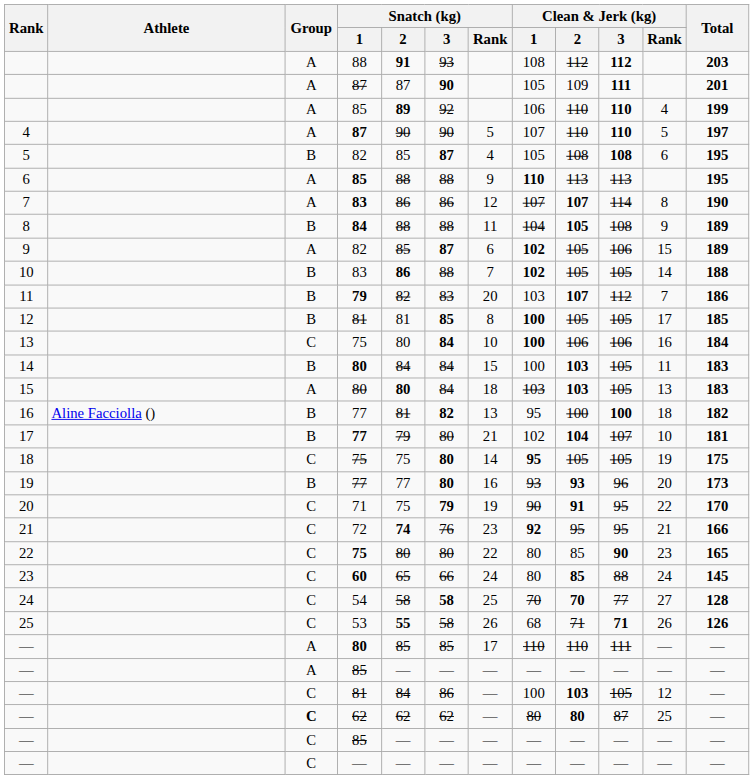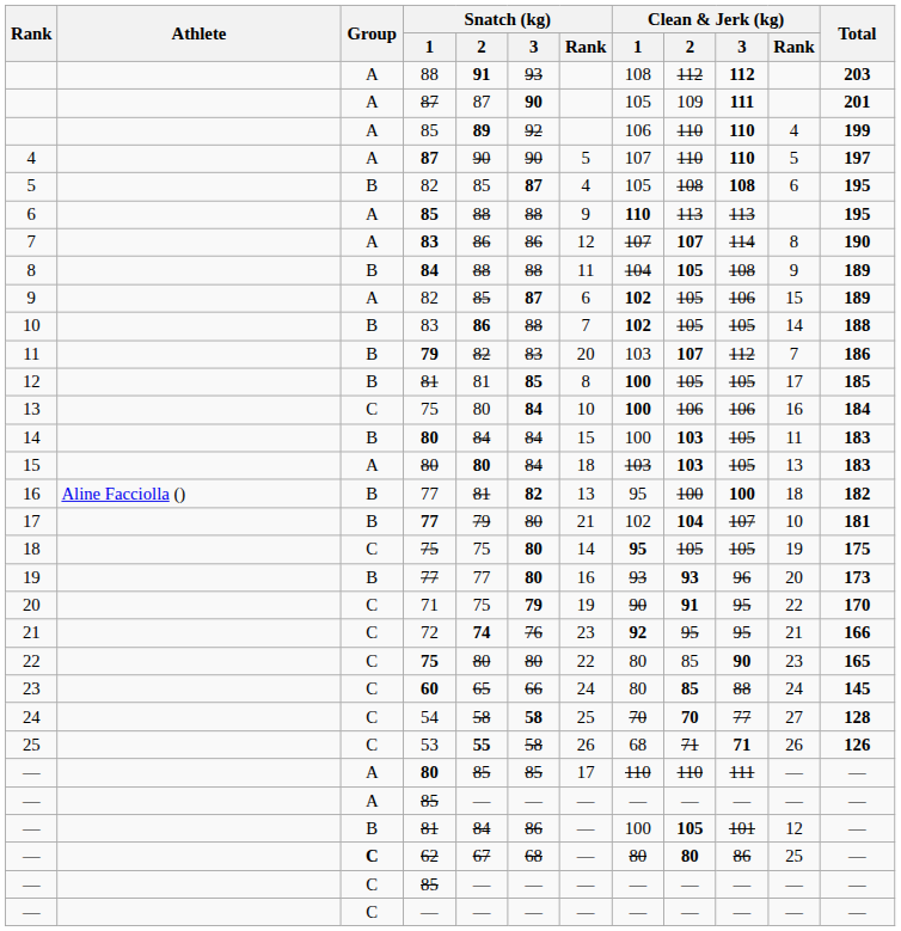— / 81 | Group: C -> B
— / 81 | Clean & Jerk (kg) / 2: 103 -> 105
— / 81 | Clean & Jerk (kg) / 3: 105 -> 101
— / 62 | Snatch (kg) / 2: 62 -> 67
— / 62 | Snatch (kg) / 3: 62 -> 68
— / 62 | Clean & Jerk (kg) / 3: 87 -> 86
